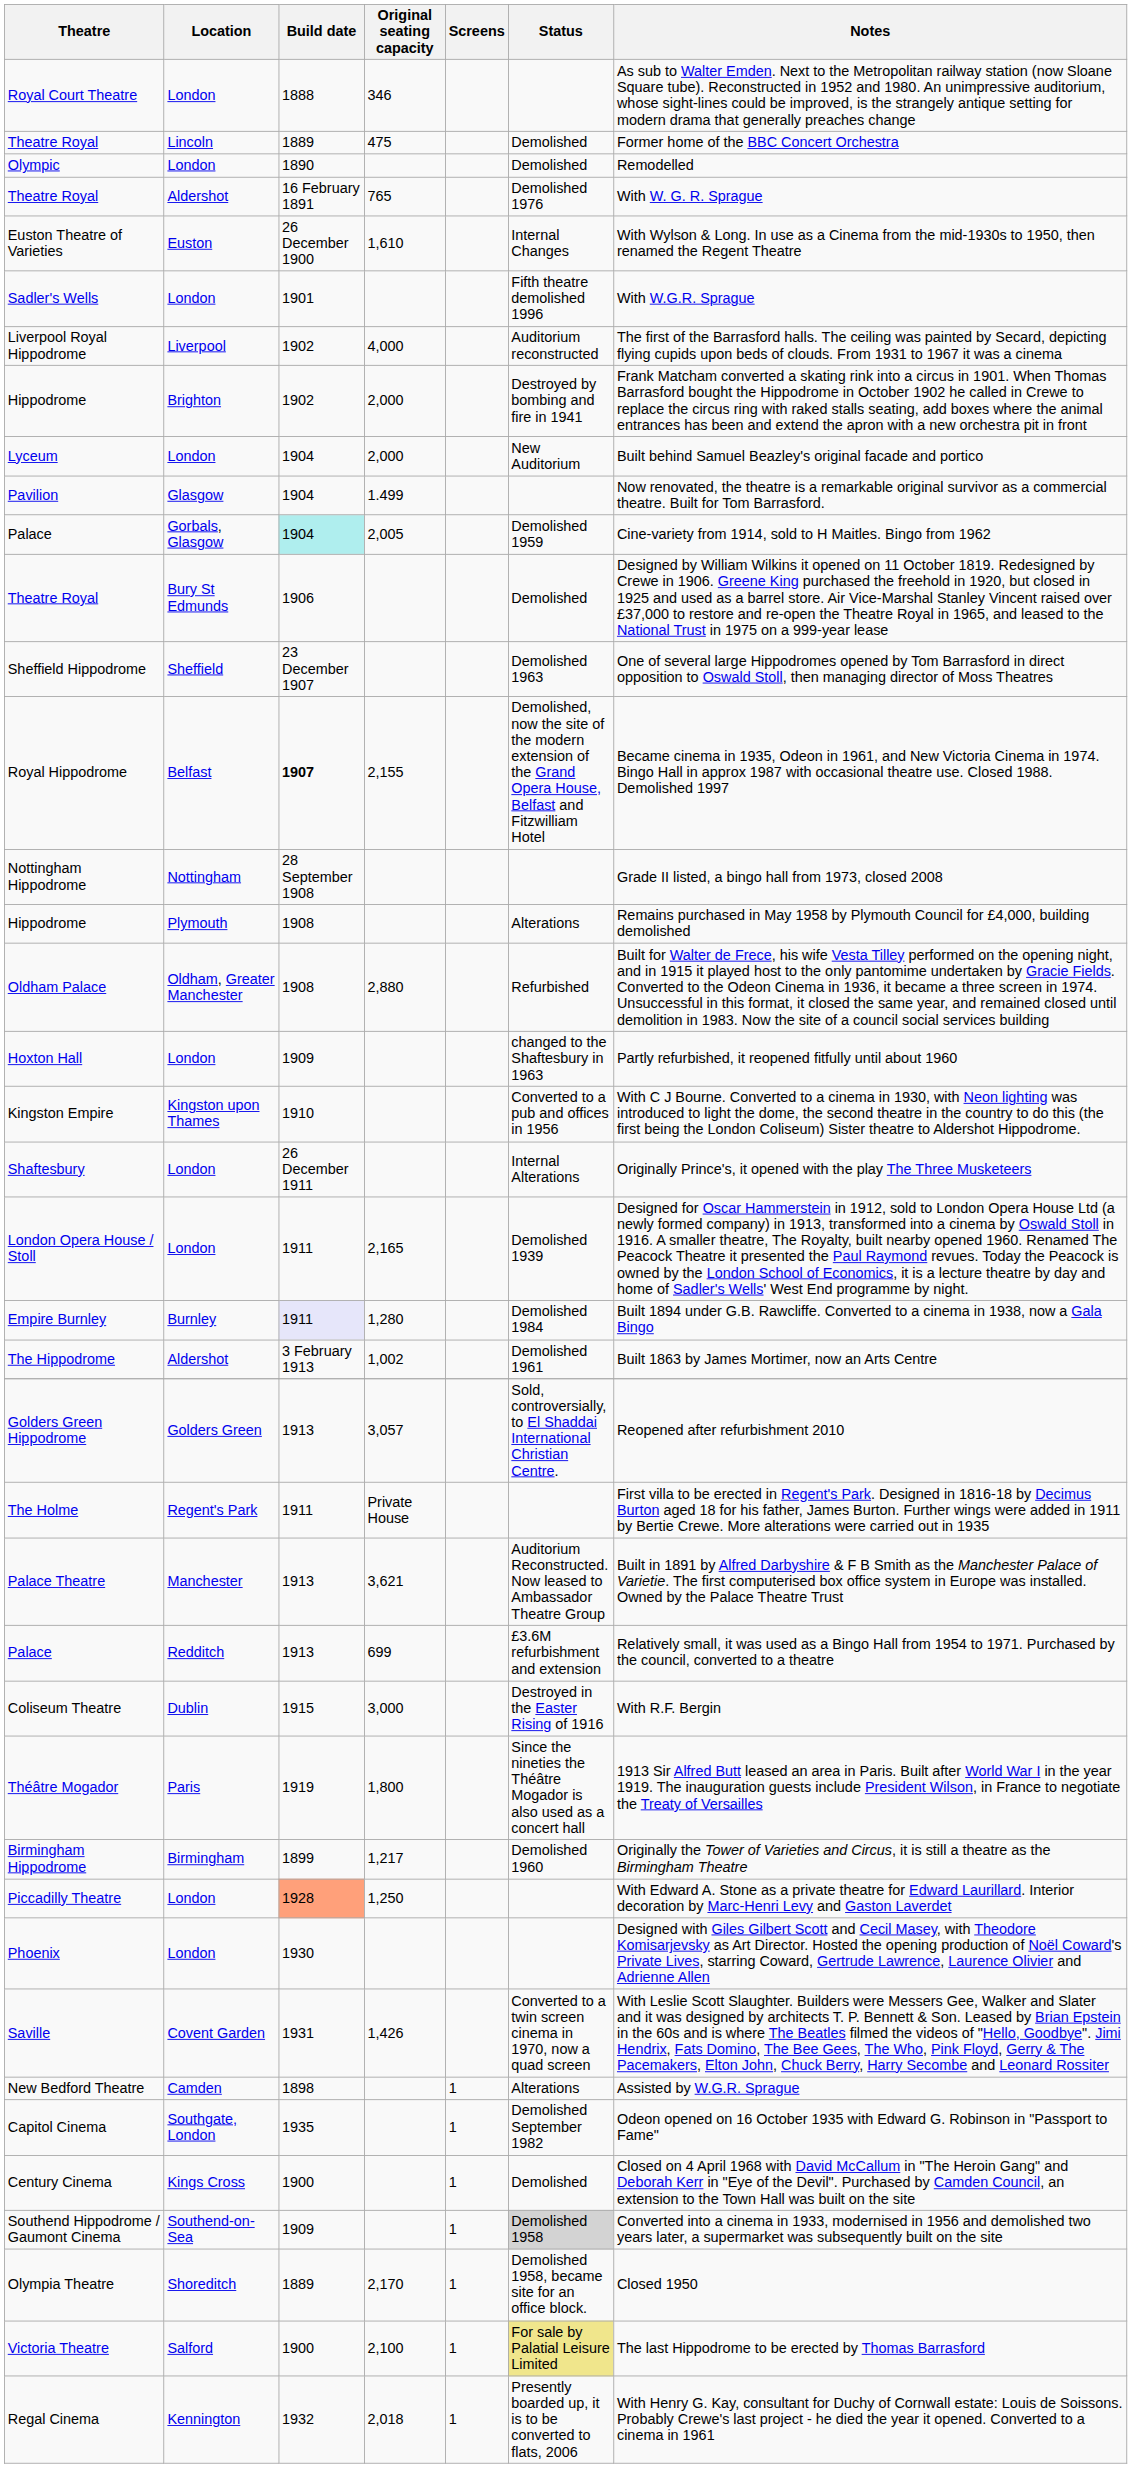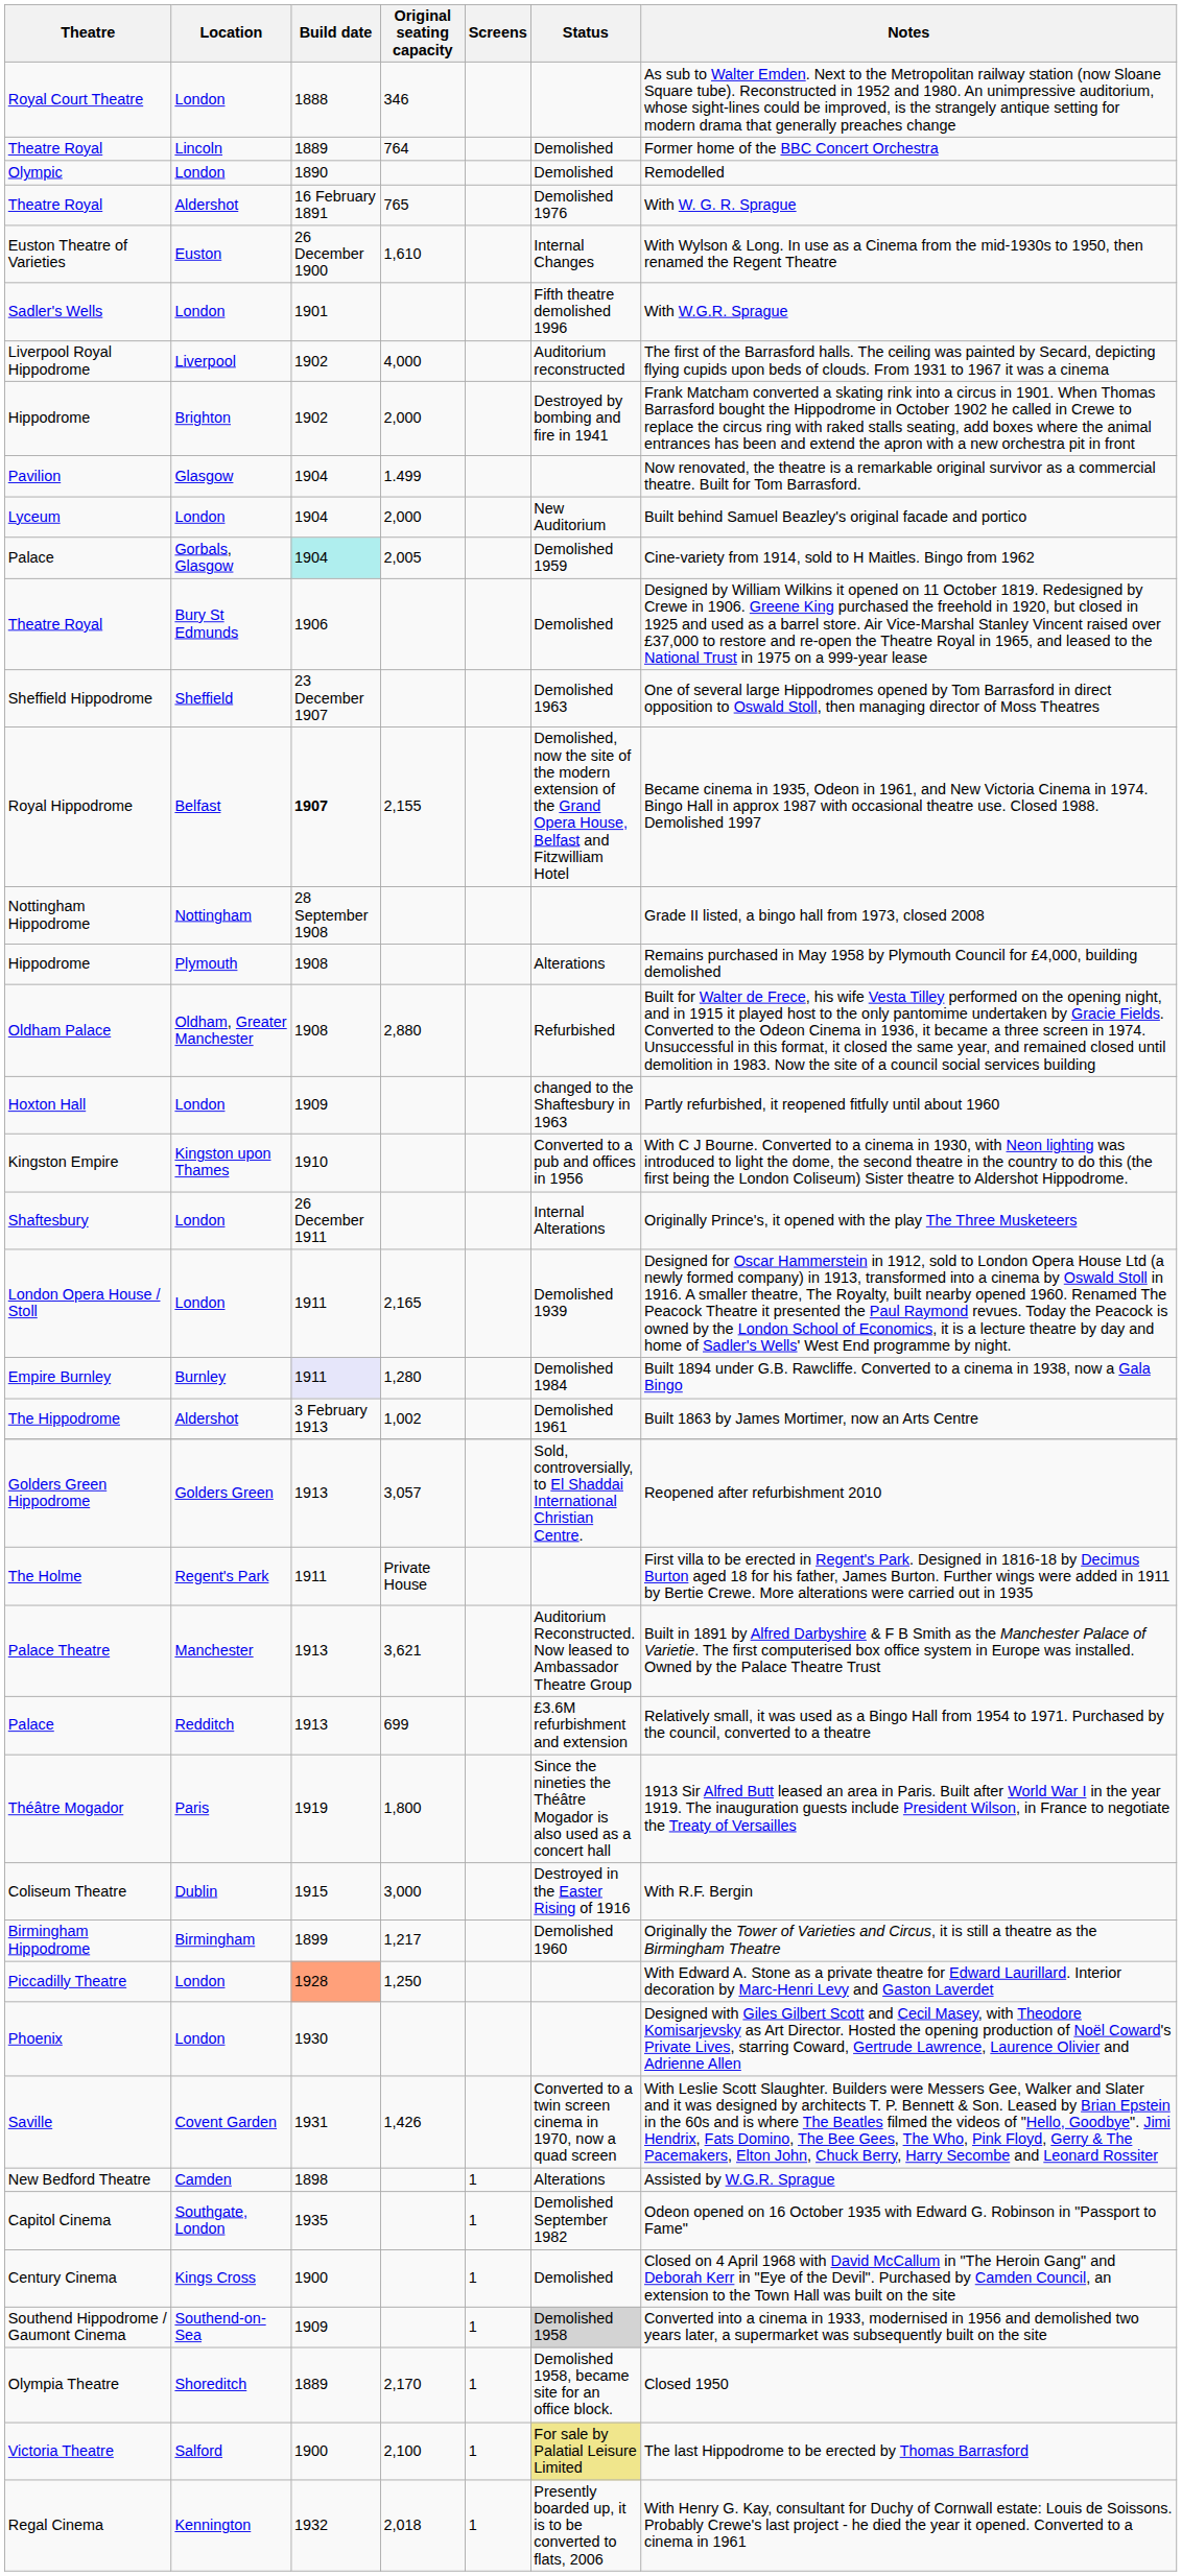Theatre Royal / Lincoln | Original seating capacity: 475 -> 764
rows swapped: Lyceum <-> Pavilion
rows swapped: Coliseum Theatre <-> Théâtre Mogador
